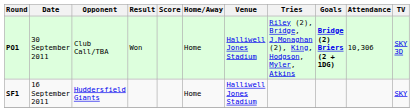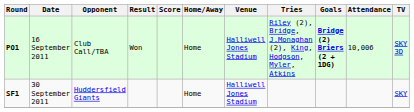PO1 | Date: 30 September 2011 -> 16 September 2011
PO1 | Attendance: 10,306 -> 10,006
SF1 | Date: 16 September 2011 -> 30 September 2011
